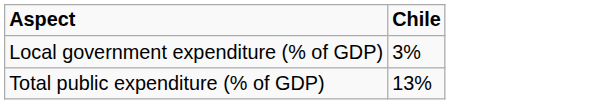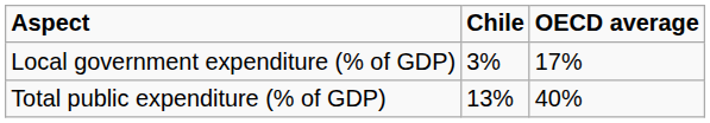+ column: OECD average | 17% | 40%
